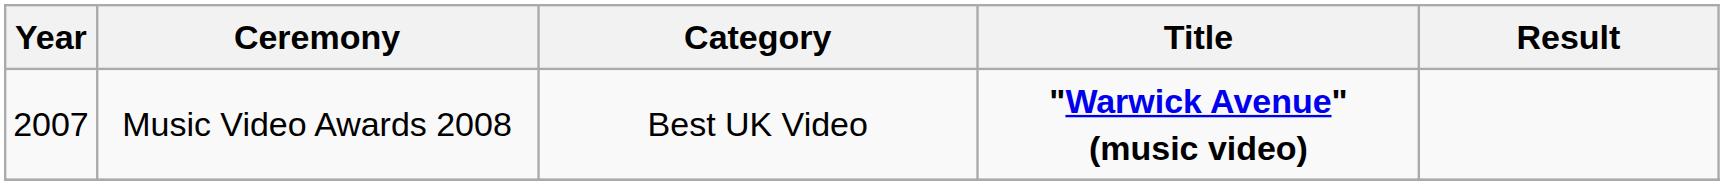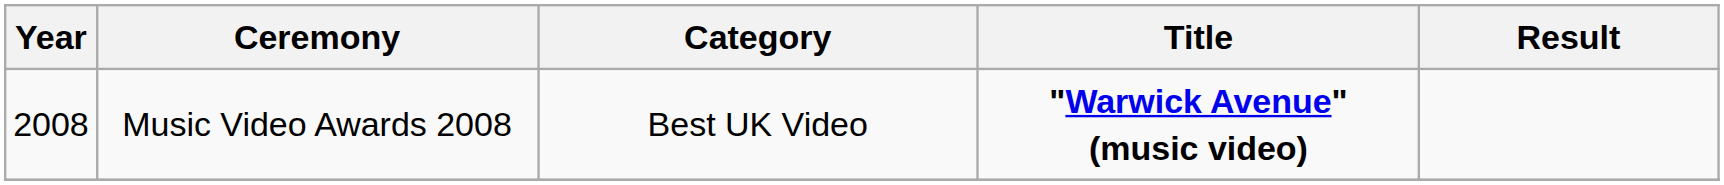Music Video Awards 2008 | Year: 2007 -> 2008
